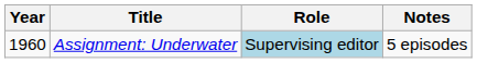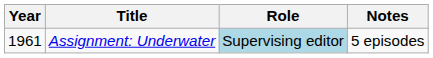Assignment: Underwater | Year: 1960 -> 1961
